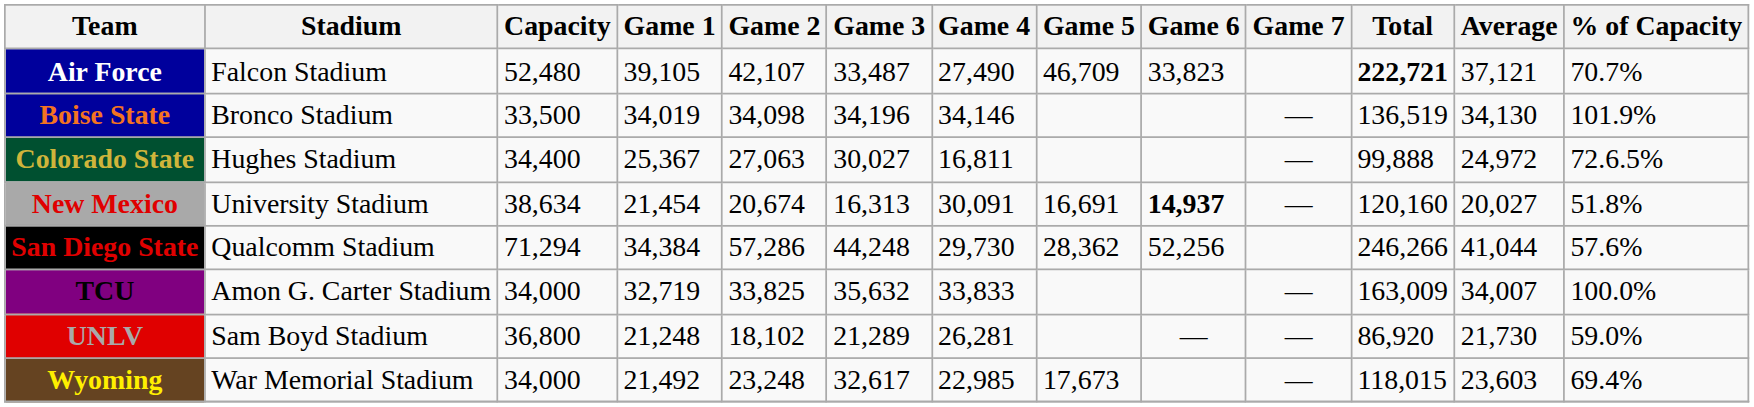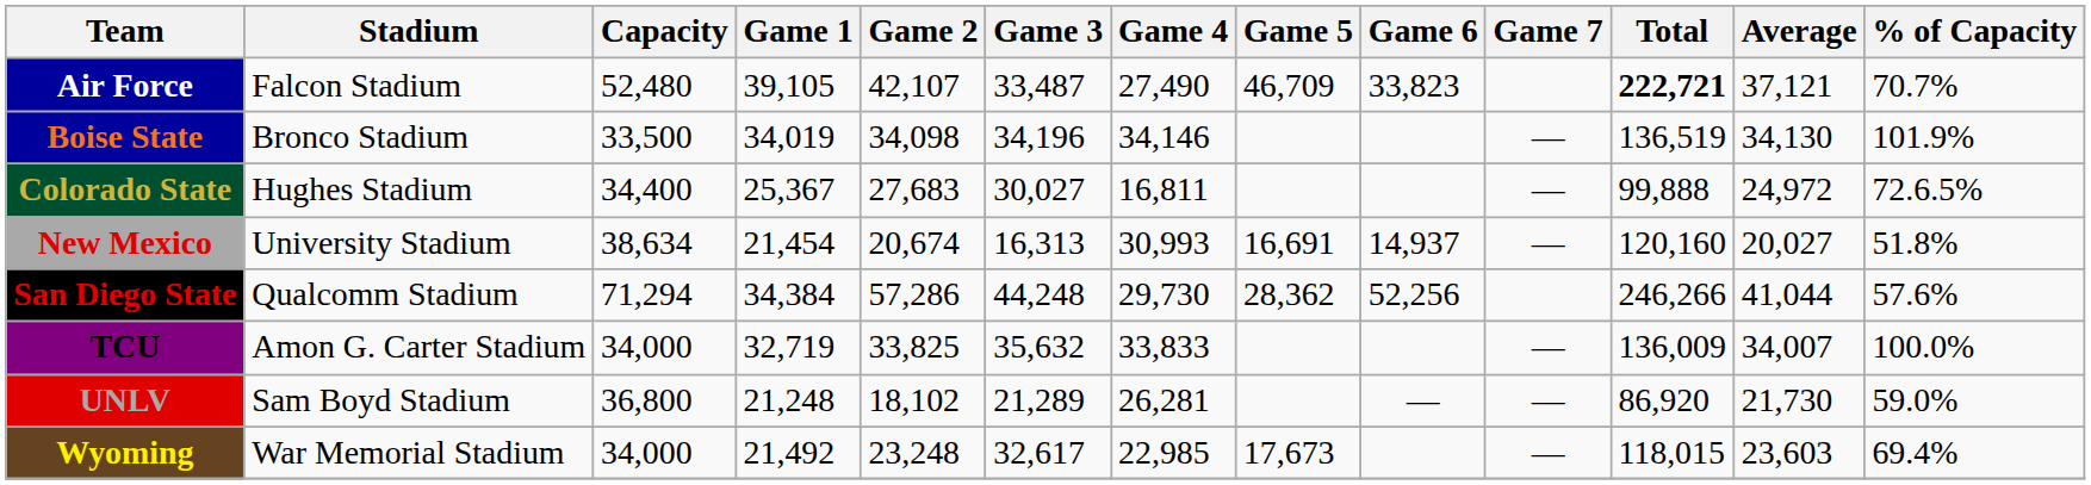Colorado State | Game 2: 27,063 -> 27,683
New Mexico | Game 4: 30,091 -> 30,993
New Mexico | Game 6: bold -> normal
TCU | Total: 163,009 -> 136,009
